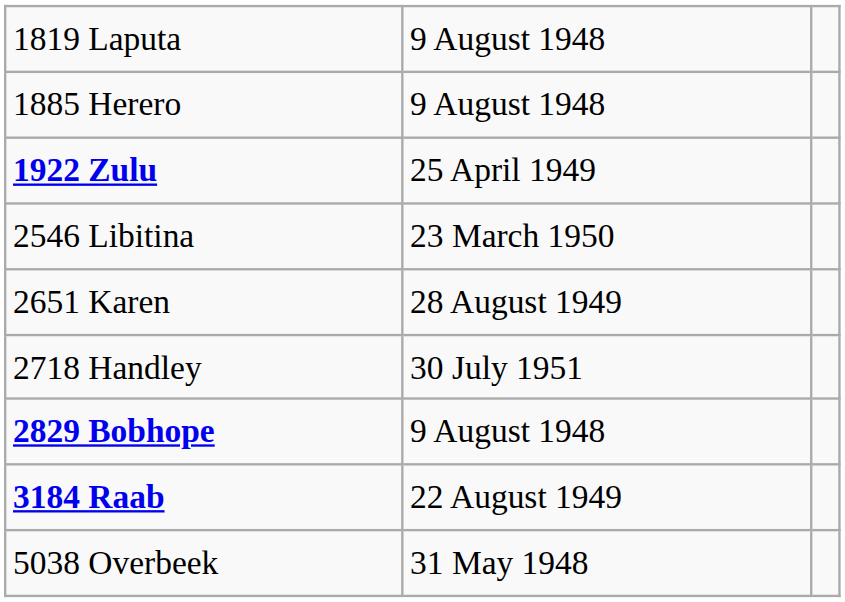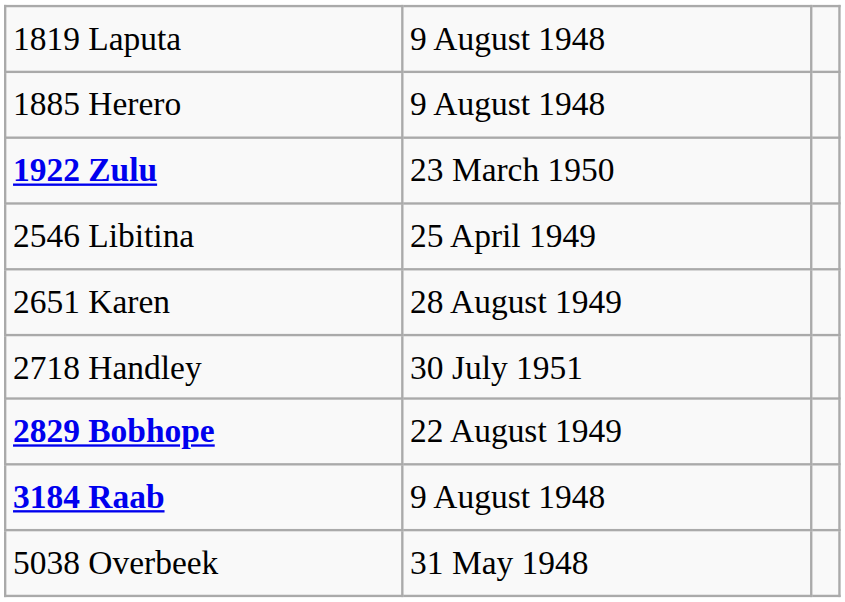1922 Zulu | column 2: 25 April 1949 -> 23 March 1950
2546 Libitina | column 2: 23 March 1950 -> 25 April 1949
2829 Bobhope | column 2: 9 August 1948 -> 22 August 1949
3184 Raab | column 2: 22 August 1949 -> 9 August 1948
